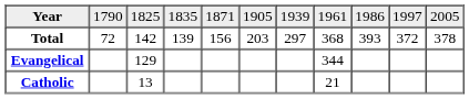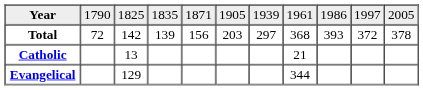rows swapped: Catholic <-> Evangelical
